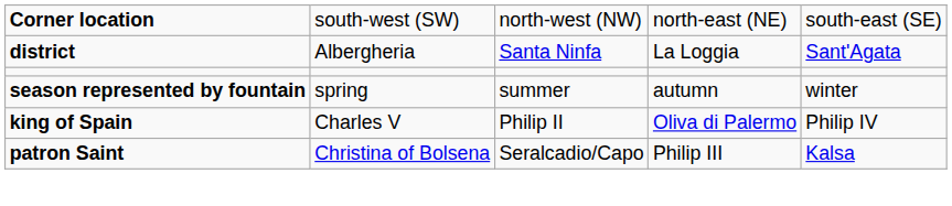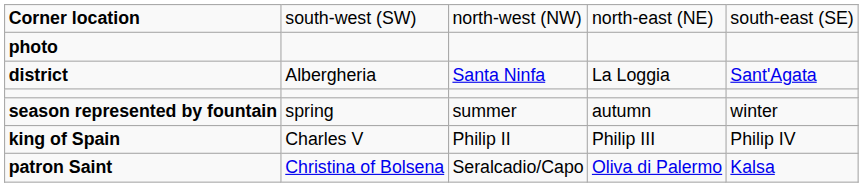+ row: photo
king of Spain | column 4: Oliva di Palermo -> Philip III
patron Saint | column 4: Philip III -> Oliva di Palermo
